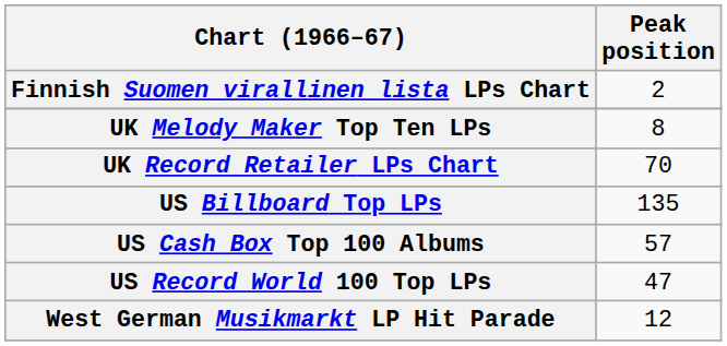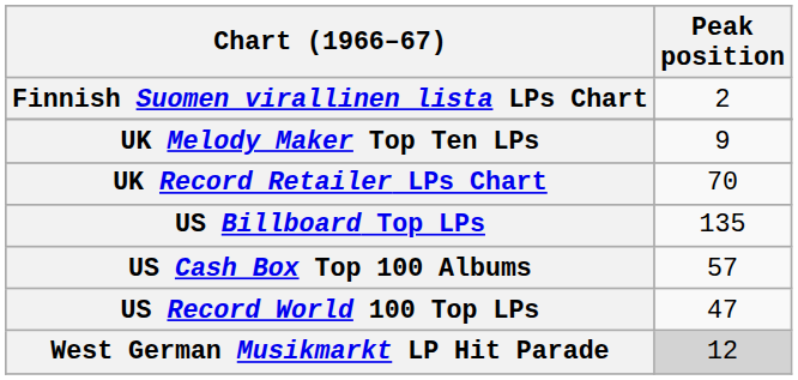UK Melody Maker Top Ten LPs | Peak position: 8 -> 9
West German Musikmarkt LP Hit Parade | Peak position: no background -> lightgrey background
